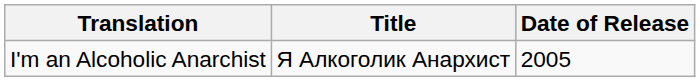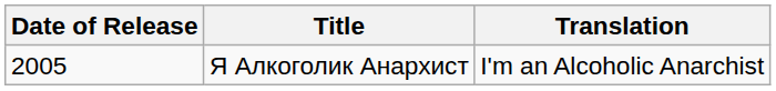columns swapped: Date of Release <-> Translation
